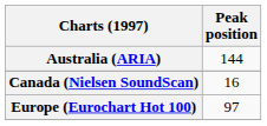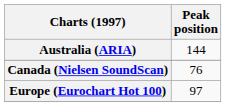Canada (Nielsen SoundScan) | Peak position: 16 -> 76
